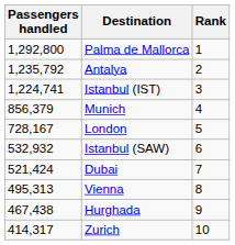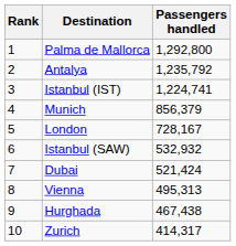columns swapped: Rank <-> Passengers handled
